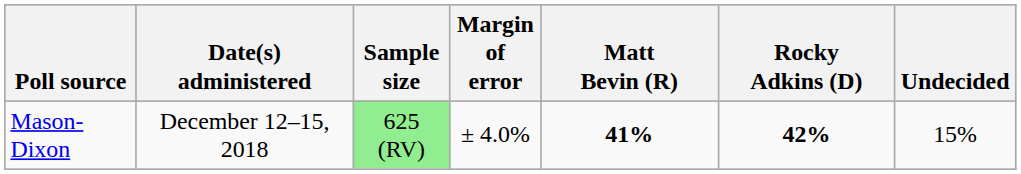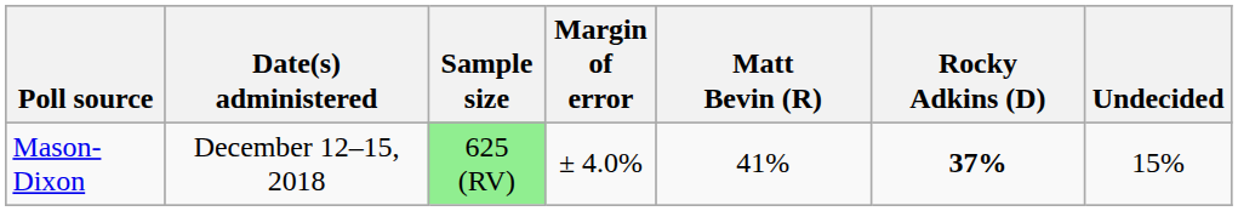Mason-Dixon | Matt Bevin (R): bold -> normal
Mason-Dixon | Rocky Adkins (D): 42% -> 37%
